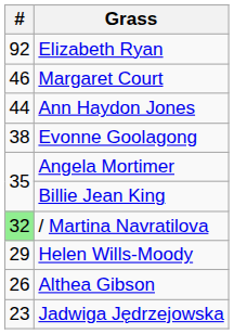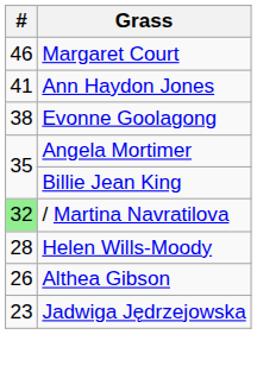- row: 92 | Elizabeth Ryan
Ann Haydon Jones | #: 44 -> 41
Helen Wills-Moody | #: 29 -> 28
